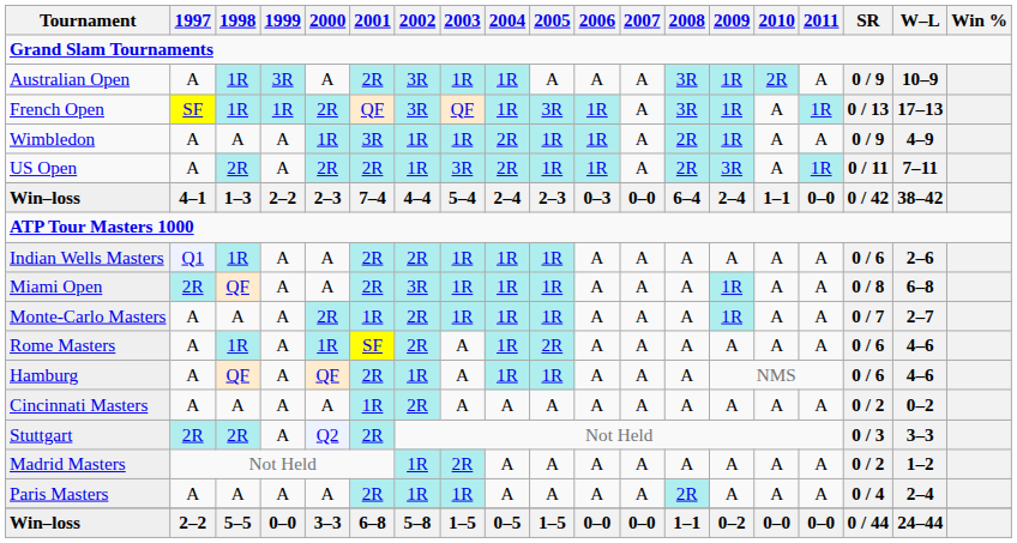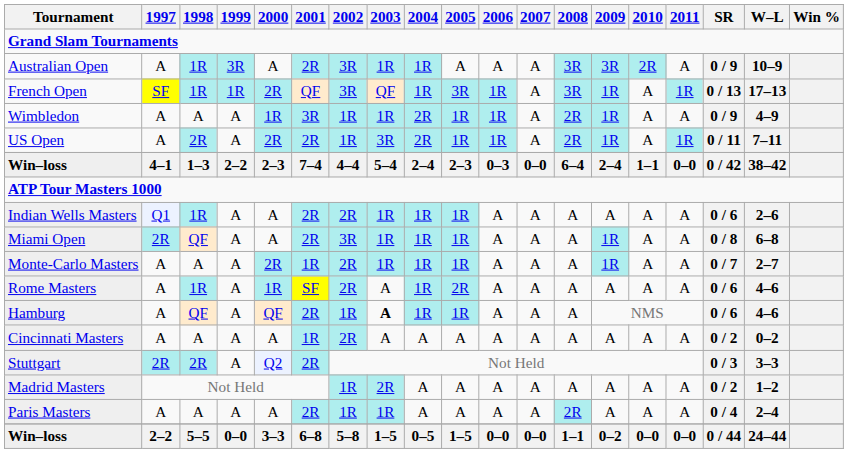Australian Open | 2009: 1R -> 3R
US Open | 2009: 3R -> 1R
Hamburg | 2003: normal -> bold
